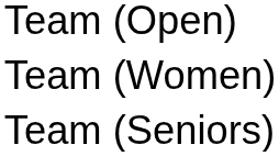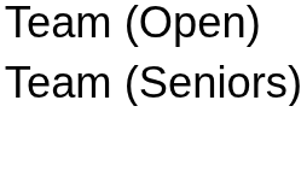- row: Team (Women)
